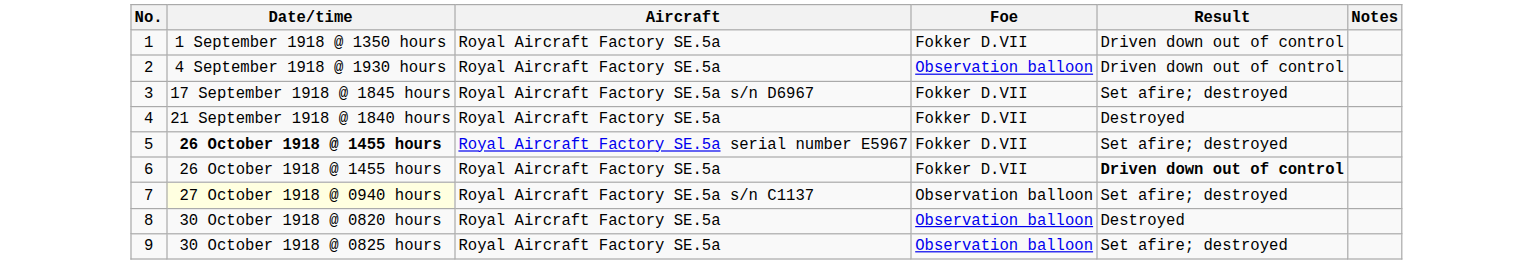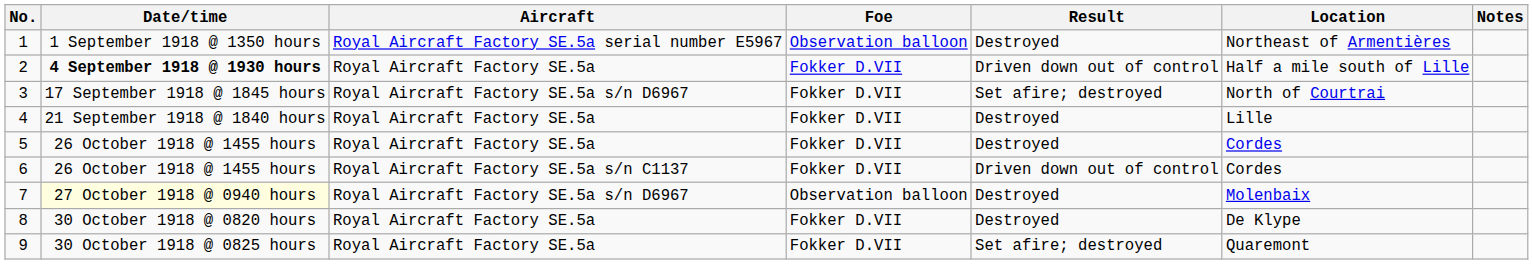+ column: Location | Northeast of Armentières | Half a mile south of Lille | North of Courtrai | Lille | Cordes | Cordes | Molenbaix | De Klype | Quaremont
1 | Aircraft: Royal Aircraft Factory SE.5a -> Royal Aircraft Factory SE.5a serial number E5967
1 | Foe: Fokker D.VII -> Observation balloon
1 | Result: Driven down out of control -> Destroyed
2 | Date/time: normal -> bold
2 | Foe: Observation balloon -> Fokker D.VII
5 | Date/time: bold -> normal
5 | Aircraft: Royal Aircraft Factory SE.5a serial number E5967 -> Royal Aircraft Factory SE.5a
5 | Result: Set afire; destroyed -> Destroyed
6 | Aircraft: Royal Aircraft Factory SE.5a -> Royal Aircraft Factory SE.5a s/n C1137
6 | Result: bold -> normal
7 | Aircraft: Royal Aircraft Factory SE.5a s/n C1137 -> Royal Aircraft Factory SE.5a s/n D6967
7 | Result: Set afire; destroyed -> Destroyed
8 | Foe: Observation balloon -> Fokker D.VII
9 | Foe: Observation balloon -> Fokker D.VII
